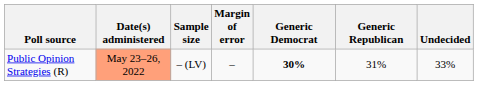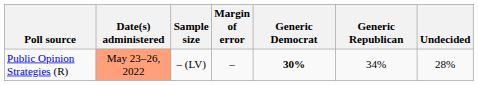Public Opinion Strategies (R) | Generic Republican: 31% -> 34%
Public Opinion Strategies (R) | Undecided: 33% -> 28%
